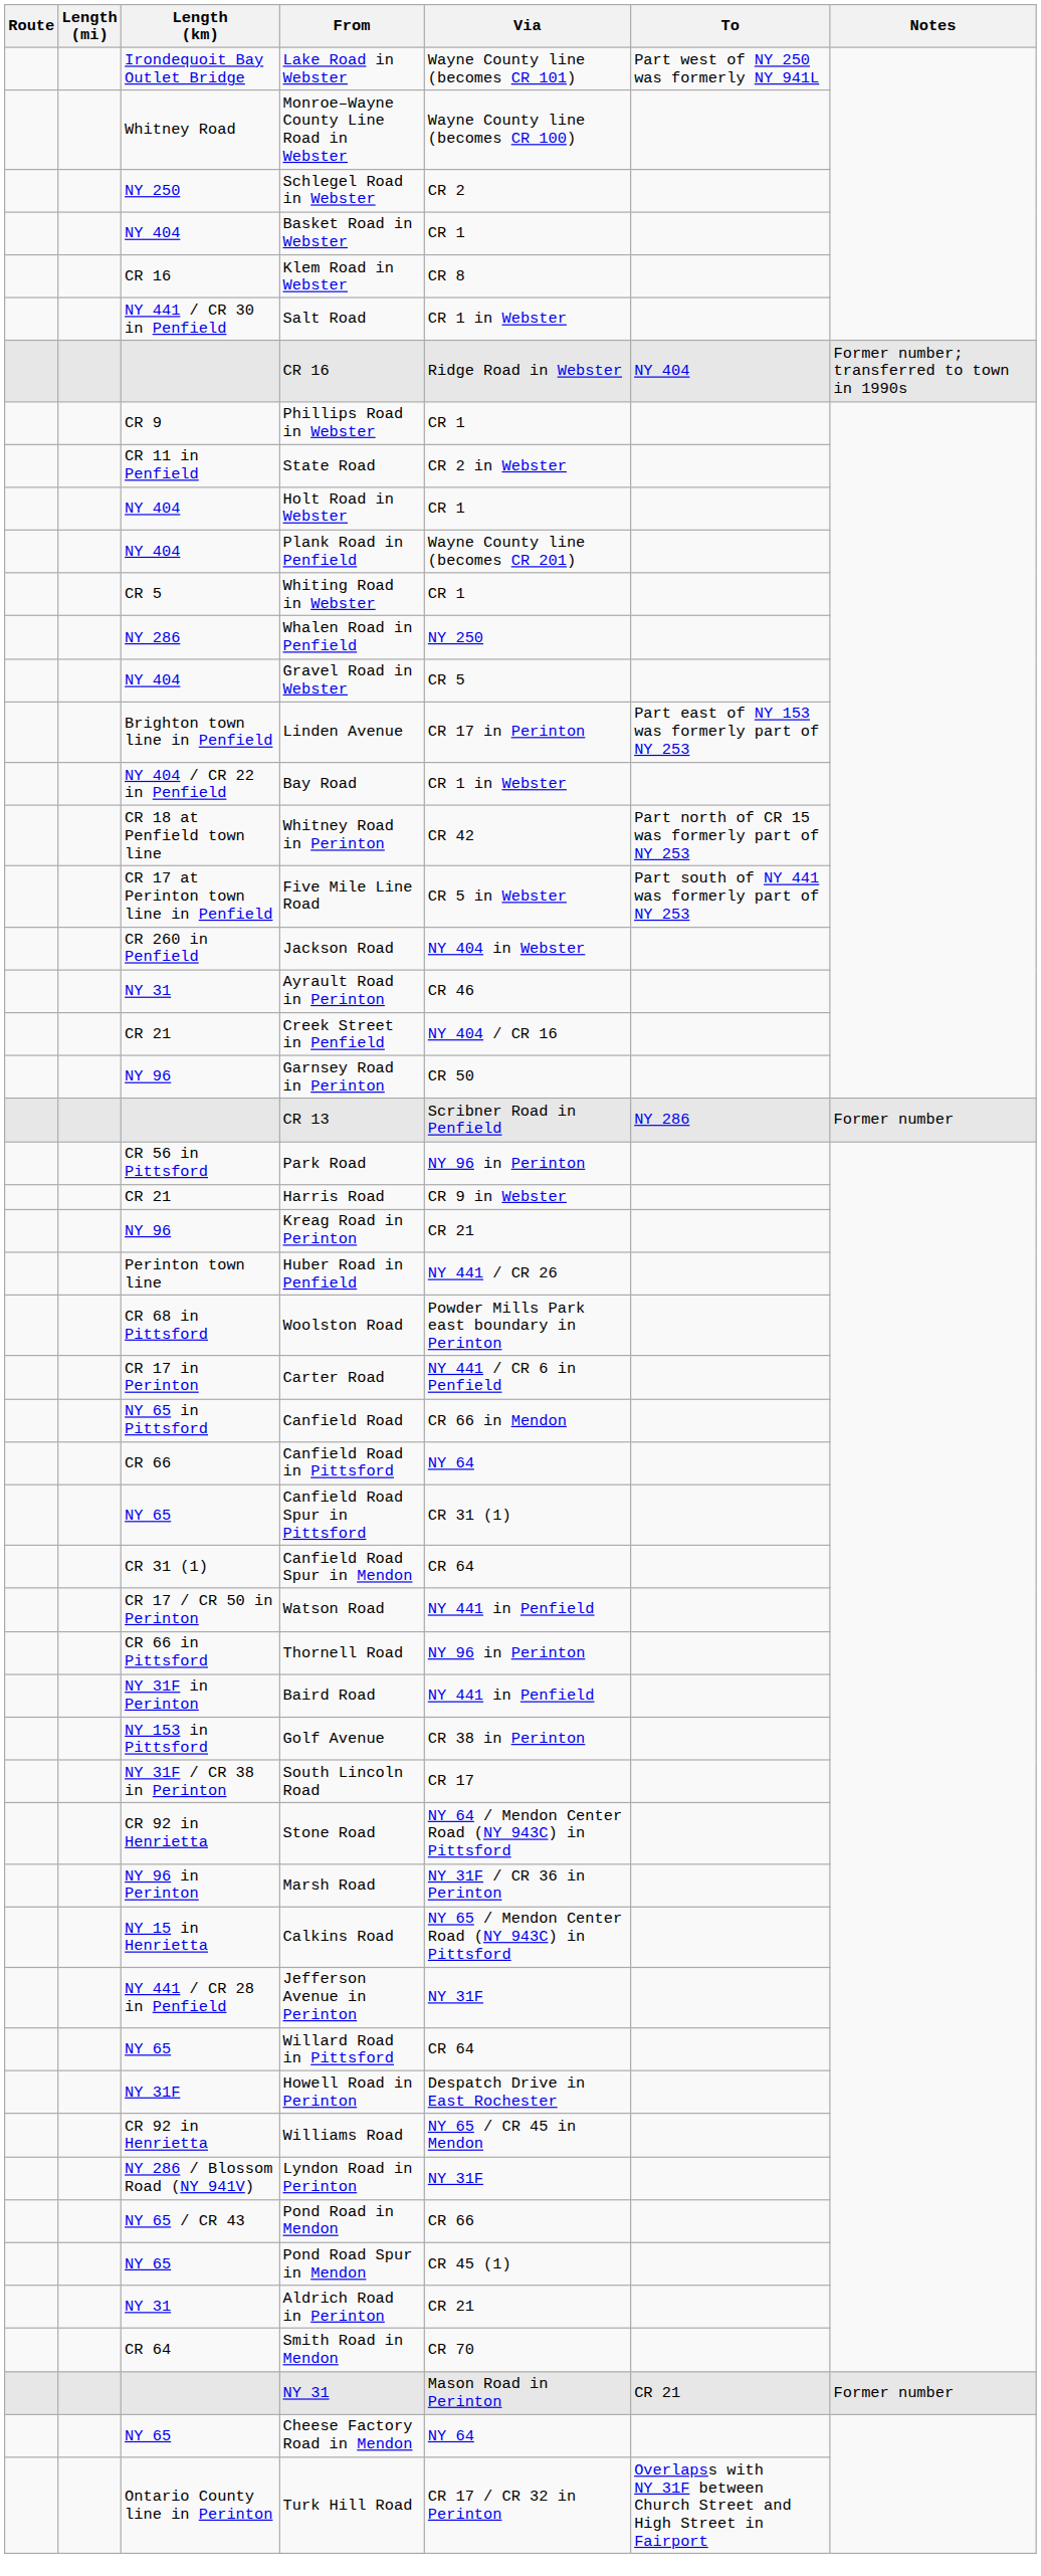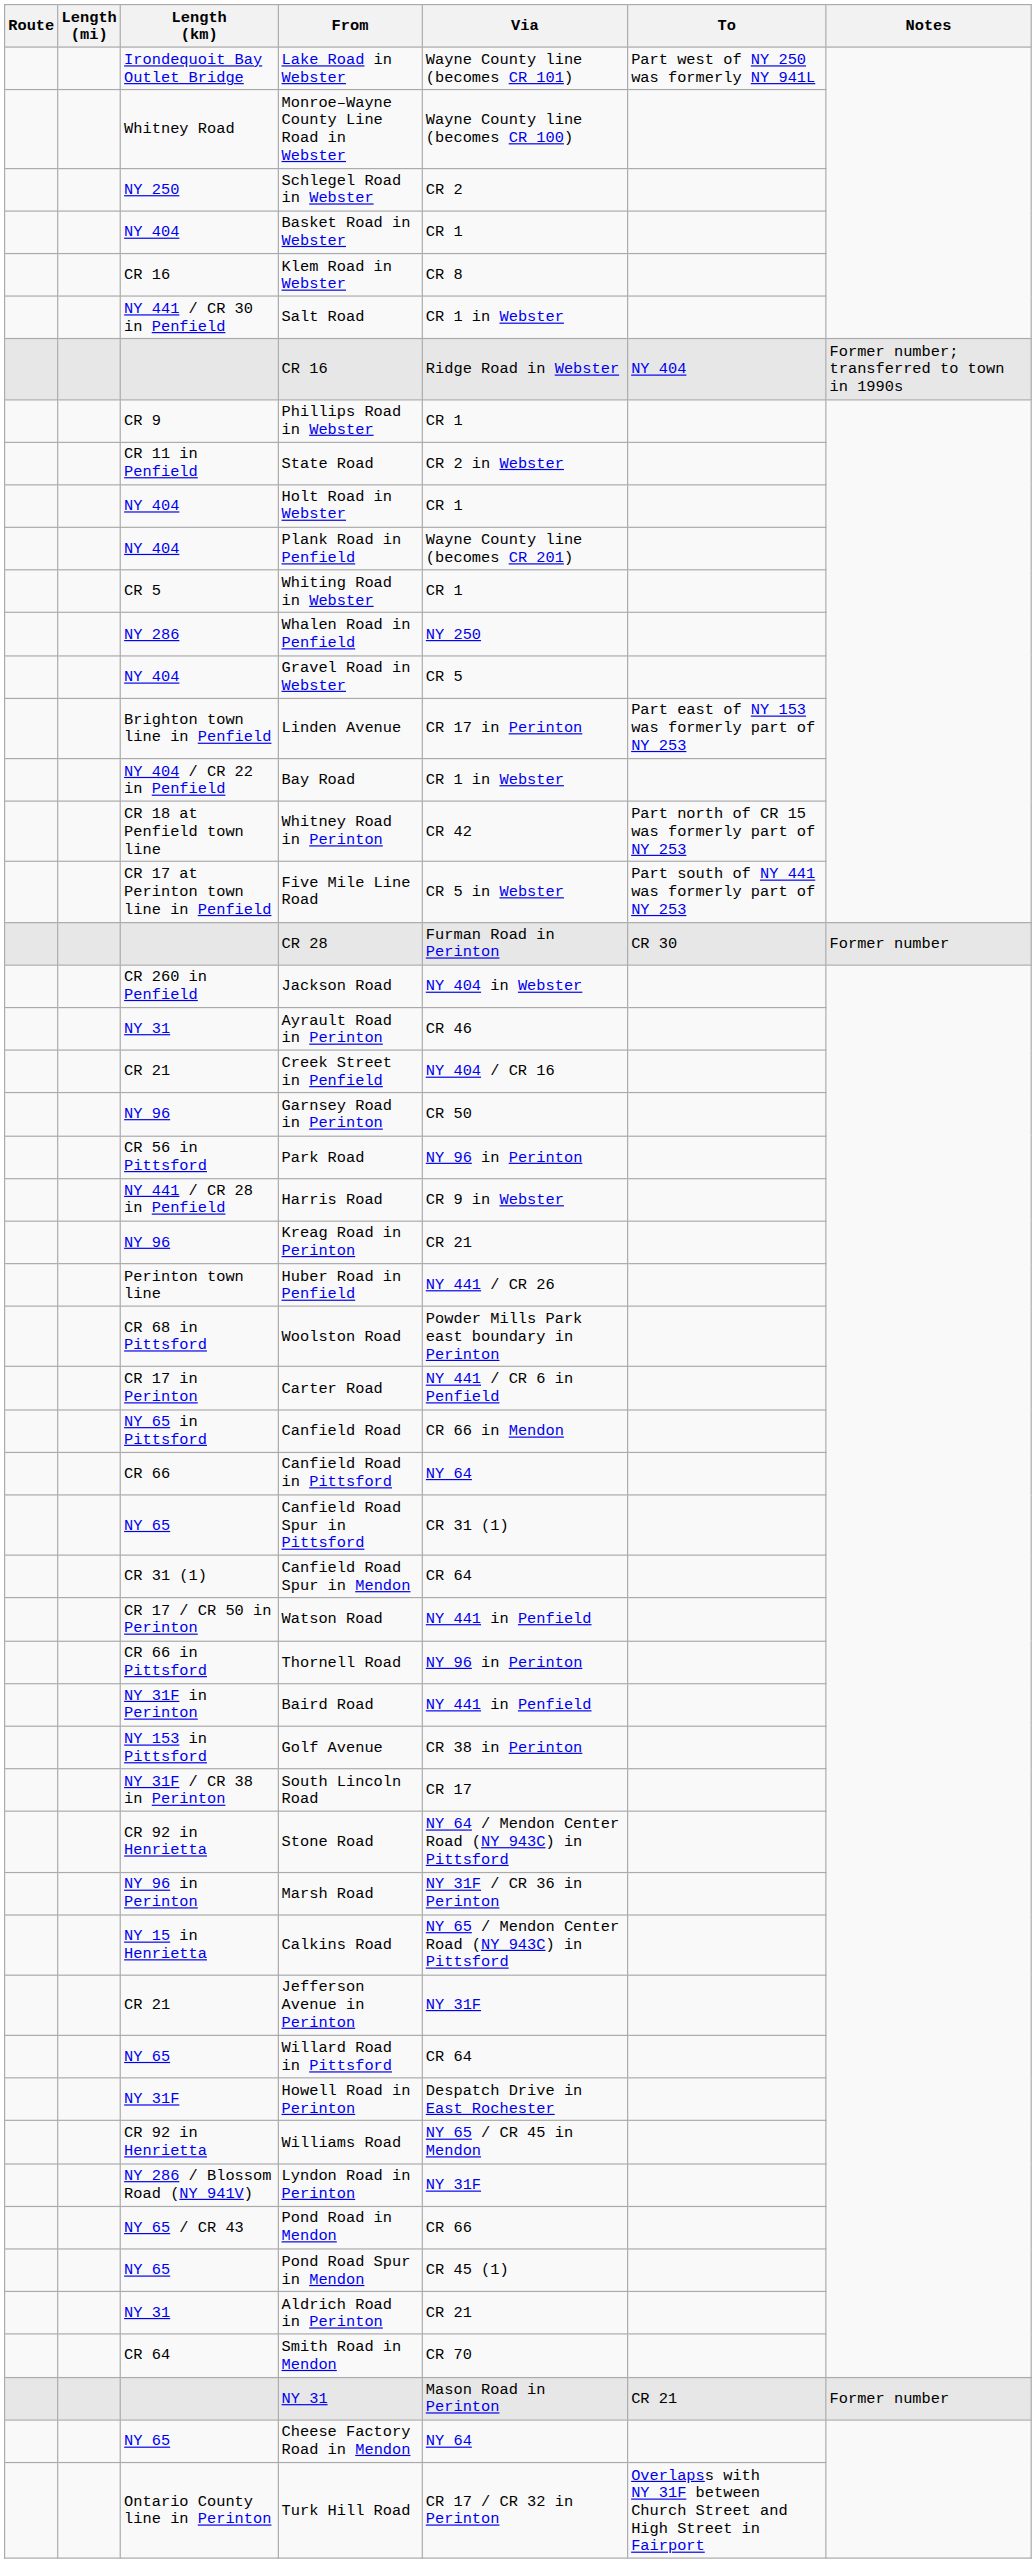+ row: CR 28 | Furman Road in Perinton | CR 30 | Former number
- row: CR 13 | Scribner Road in Penfield | NY 286 | Former number
Harris Road | Length (km): CR 21 -> NY 441 / CR 28 in Penfield
Jefferson Avenue in Perinton | Length (km): NY 441 / CR 28 in Penfield -> CR 21
